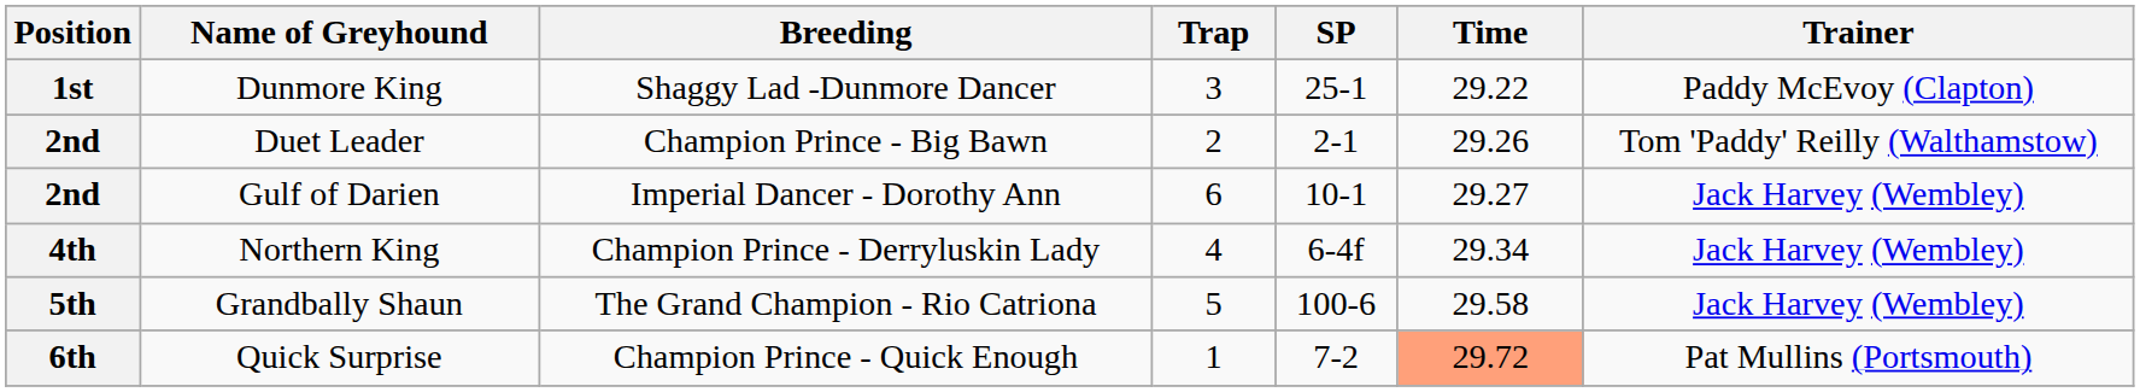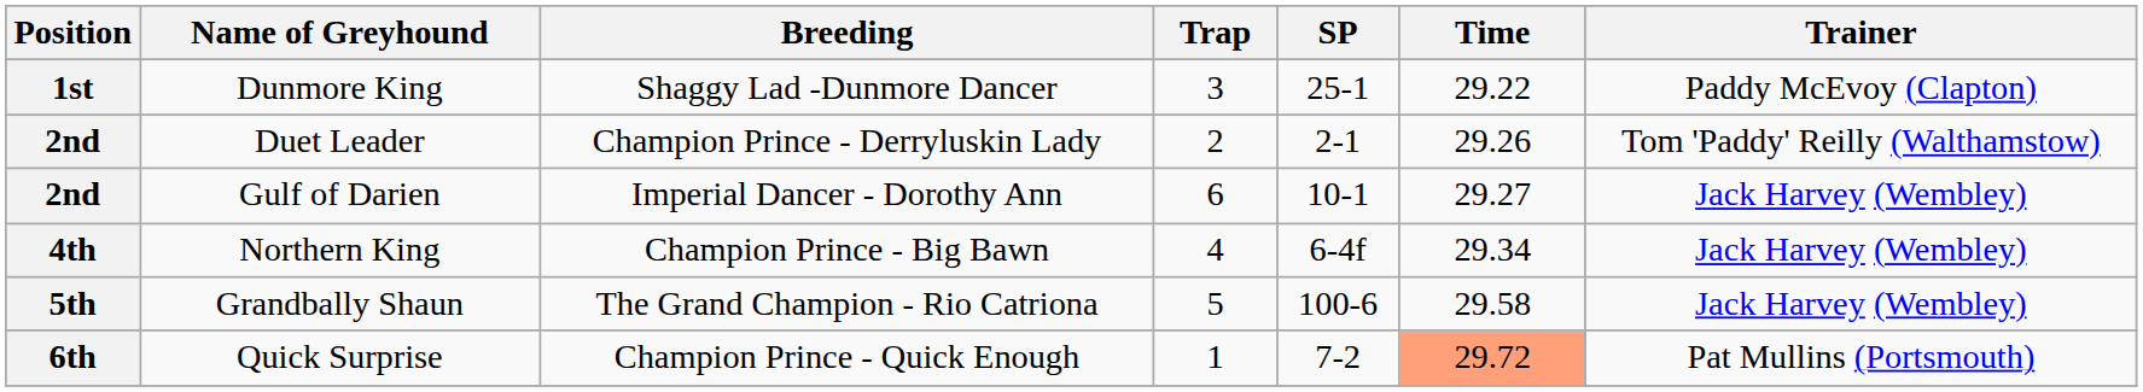Duet Leader | Breeding: Champion Prince - Big Bawn -> Champion Prince - Derryluskin Lady
Northern King | Breeding: Champion Prince - Derryluskin Lady -> Champion Prince - Big Bawn
